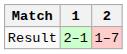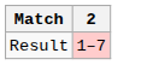- column: 1 | 2–1
